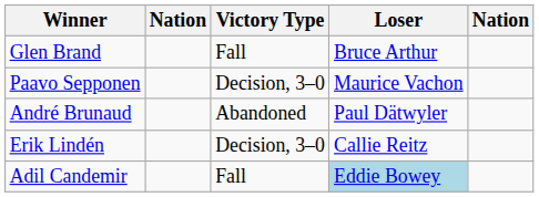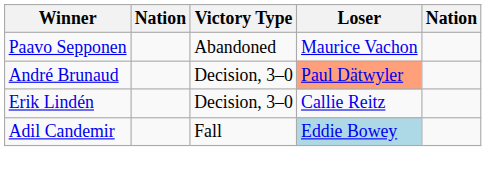- row: Glen Brand | Fall | Bruce Arthur
Paavo Sepponen | Victory Type: Decision, 3–0 -> Abandoned
André Brunaud | Victory Type: Abandoned -> Decision, 3–0
André Brunaud | Loser: no background -> lightsalmon background
